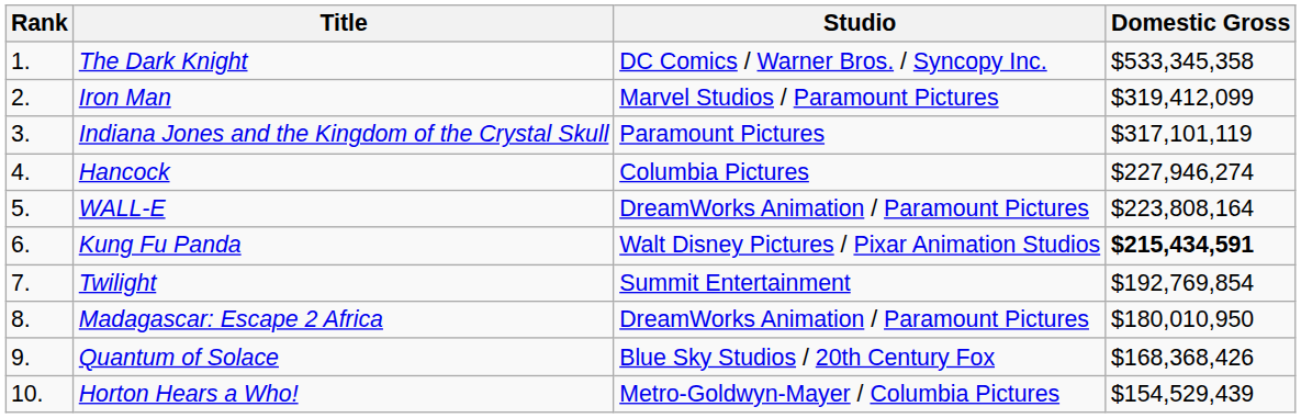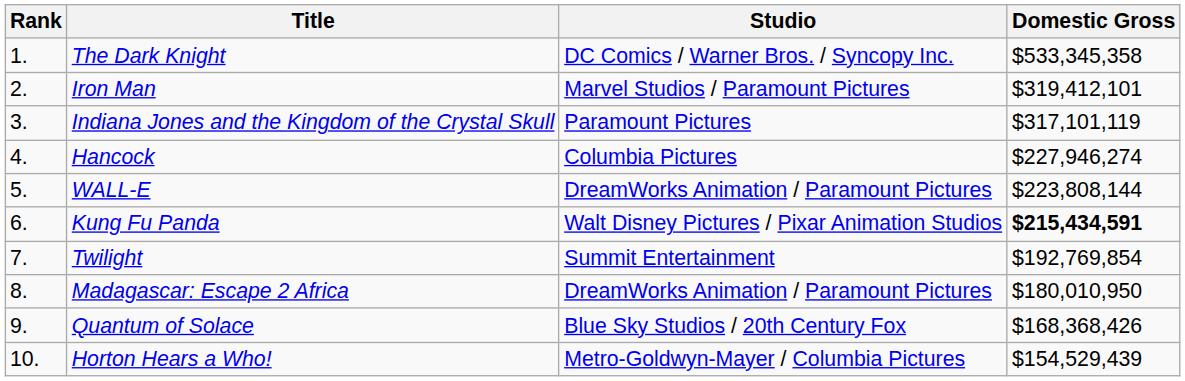Iron Man | Domestic Gross: $319,412,099 -> $319,412,101
WALL-E | Domestic Gross: $223,808,164 -> $223,808,144
